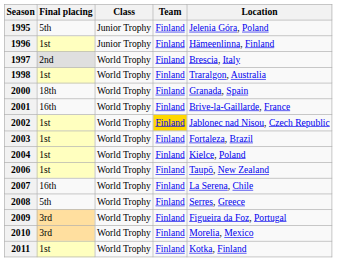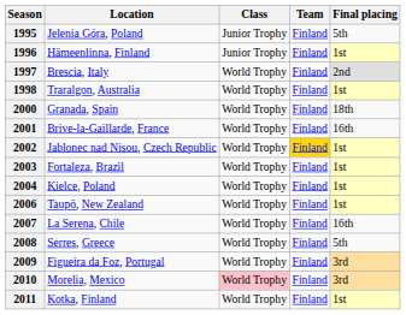columns swapped: Location <-> Final placing
2010 | Class: no background -> pink background
